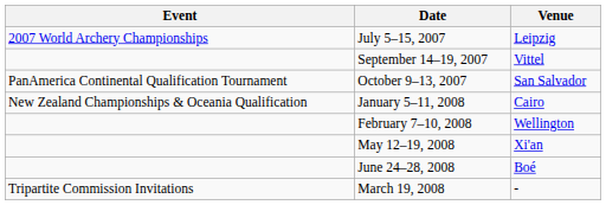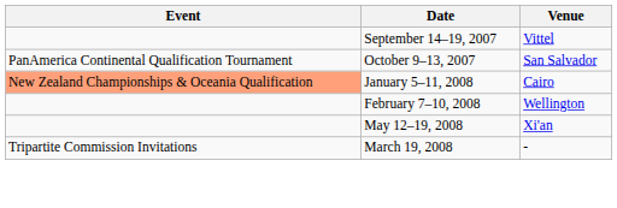- row: 2007 World Archery Championships | July 5–15, 2007 | Leipzig
January 5–11, 2008 | Event: no background -> lightsalmon background
- row: June 24–28, 2008 | Boé
